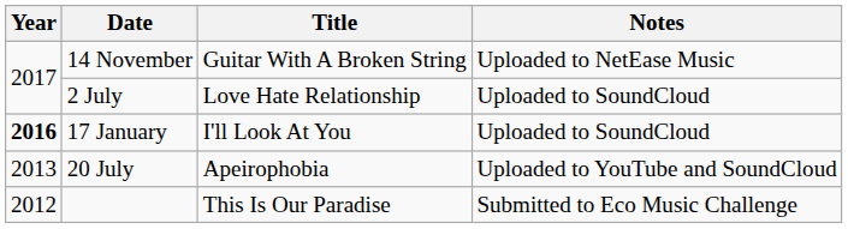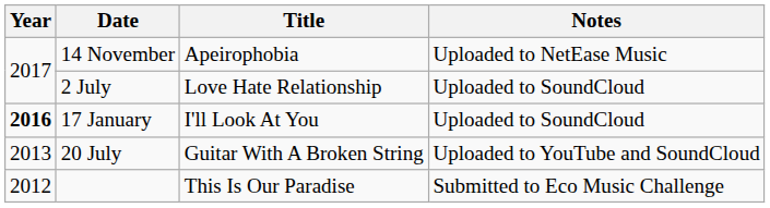14 November | Title: Guitar With A Broken String -> Apeirophobia
20 July | Title: Apeirophobia -> Guitar With A Broken String
